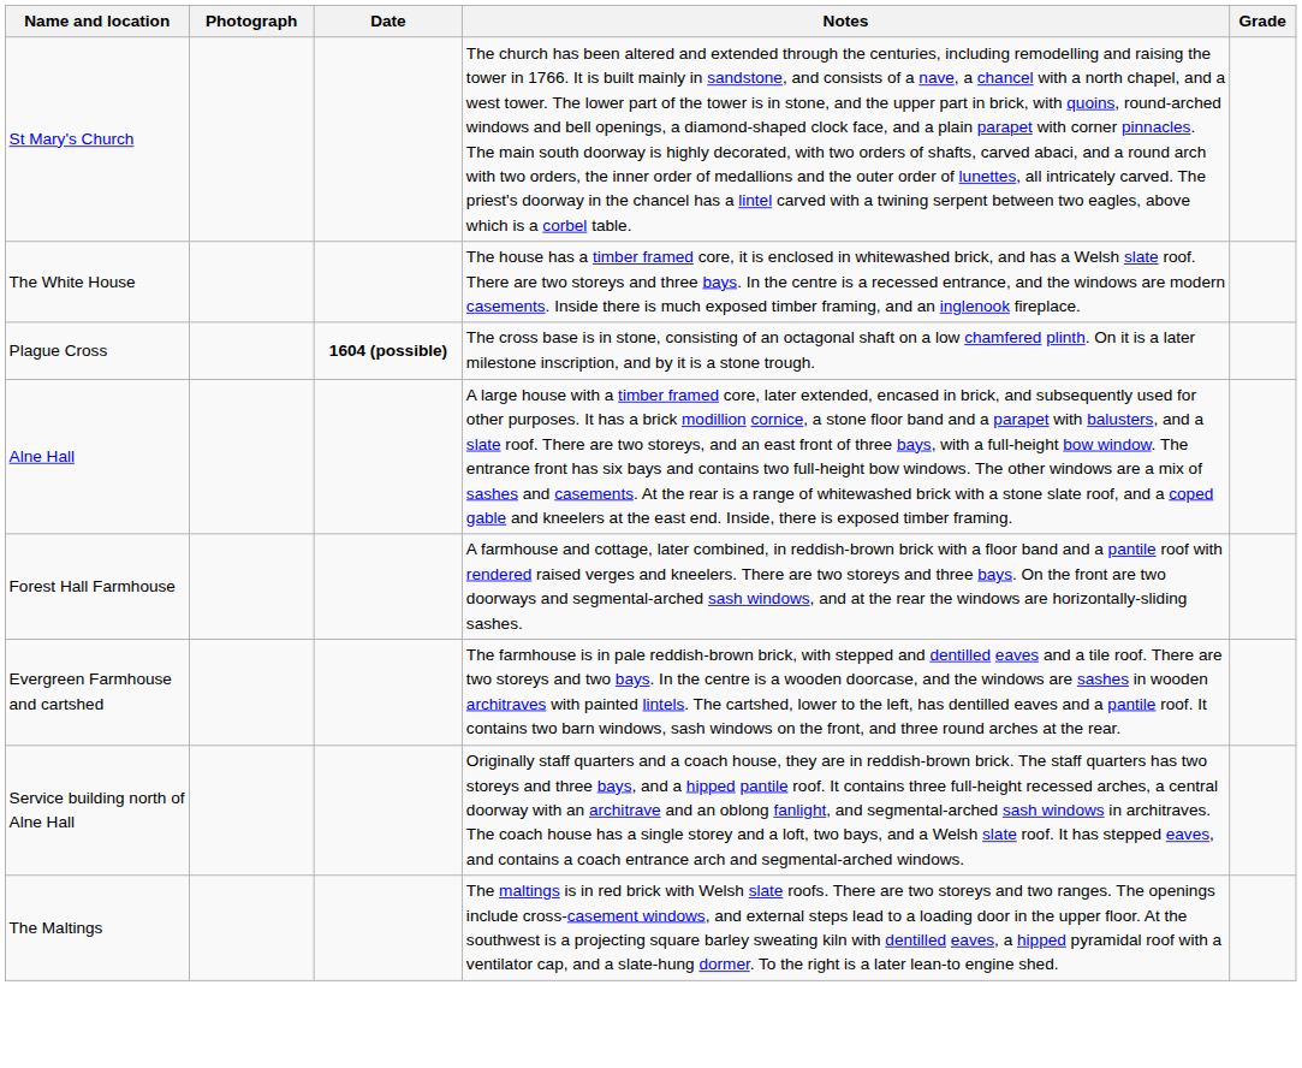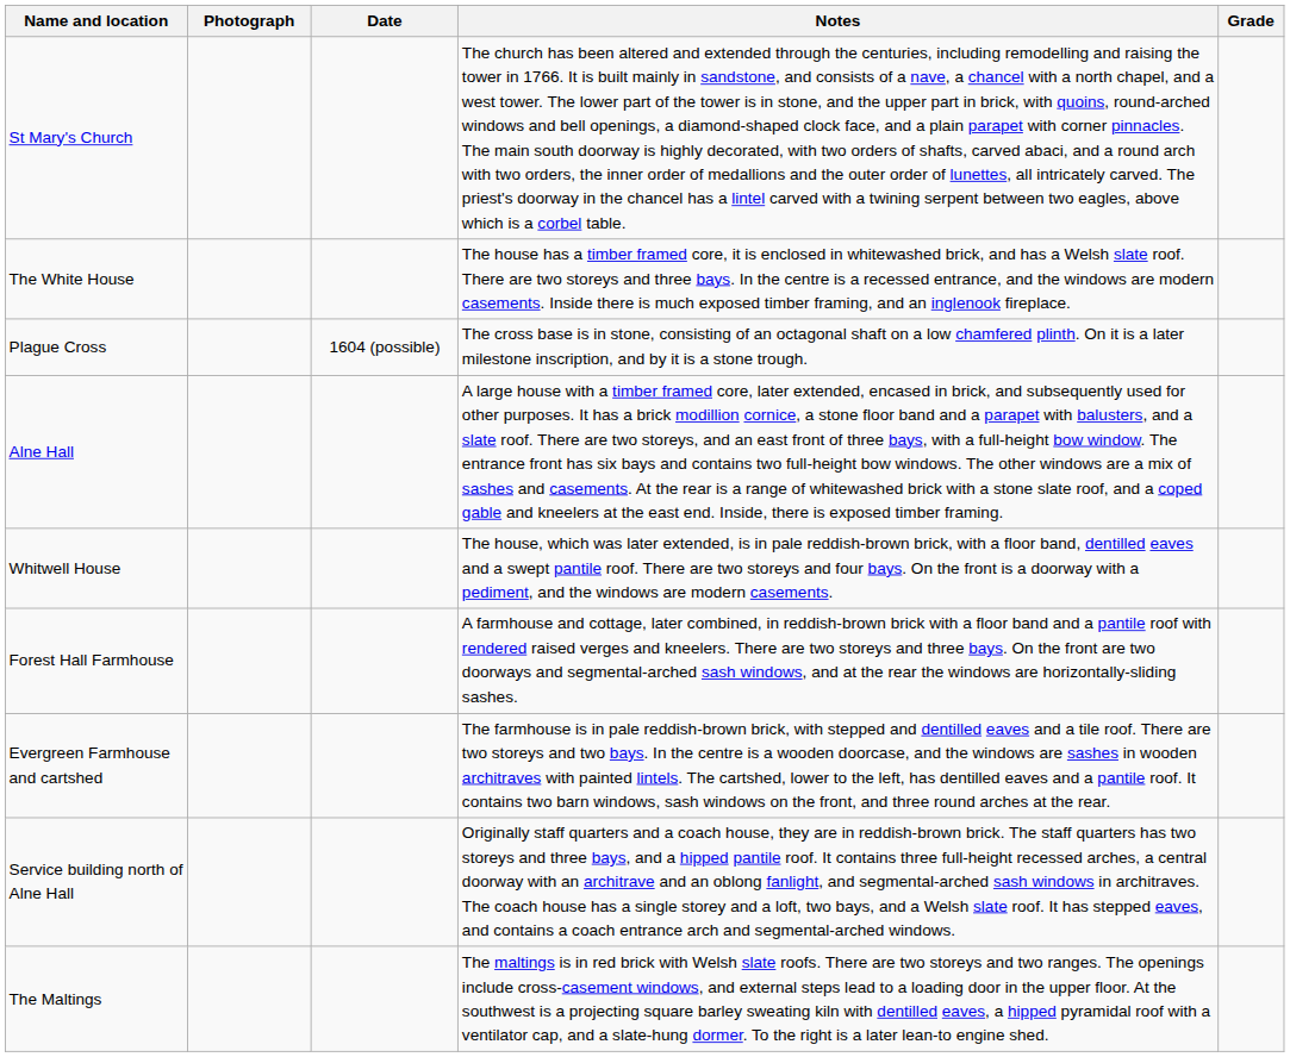Plague Cross | Date: bold -> normal
+ row: Whitwell House | The house, which was later extended, is in pale reddish-brown brick, with a floor band, dentilled eaves and a swept pantile roof. There are two storeys and four bays. On the front is a doorway with a pediment, and the windows are modern casements.
